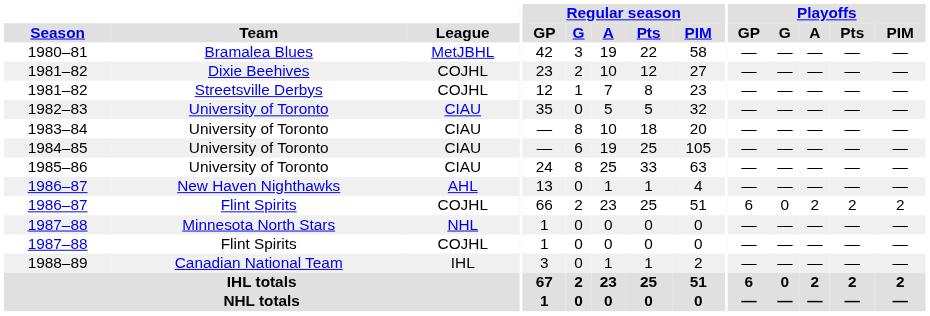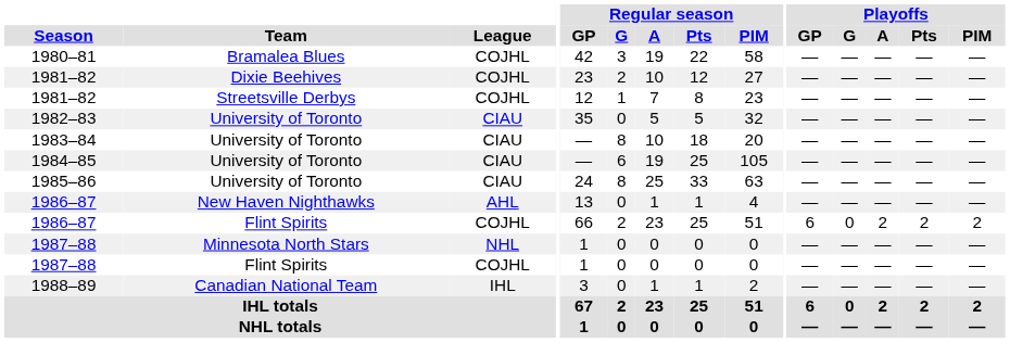1980–81 | League: MetJBHL -> COJHL
